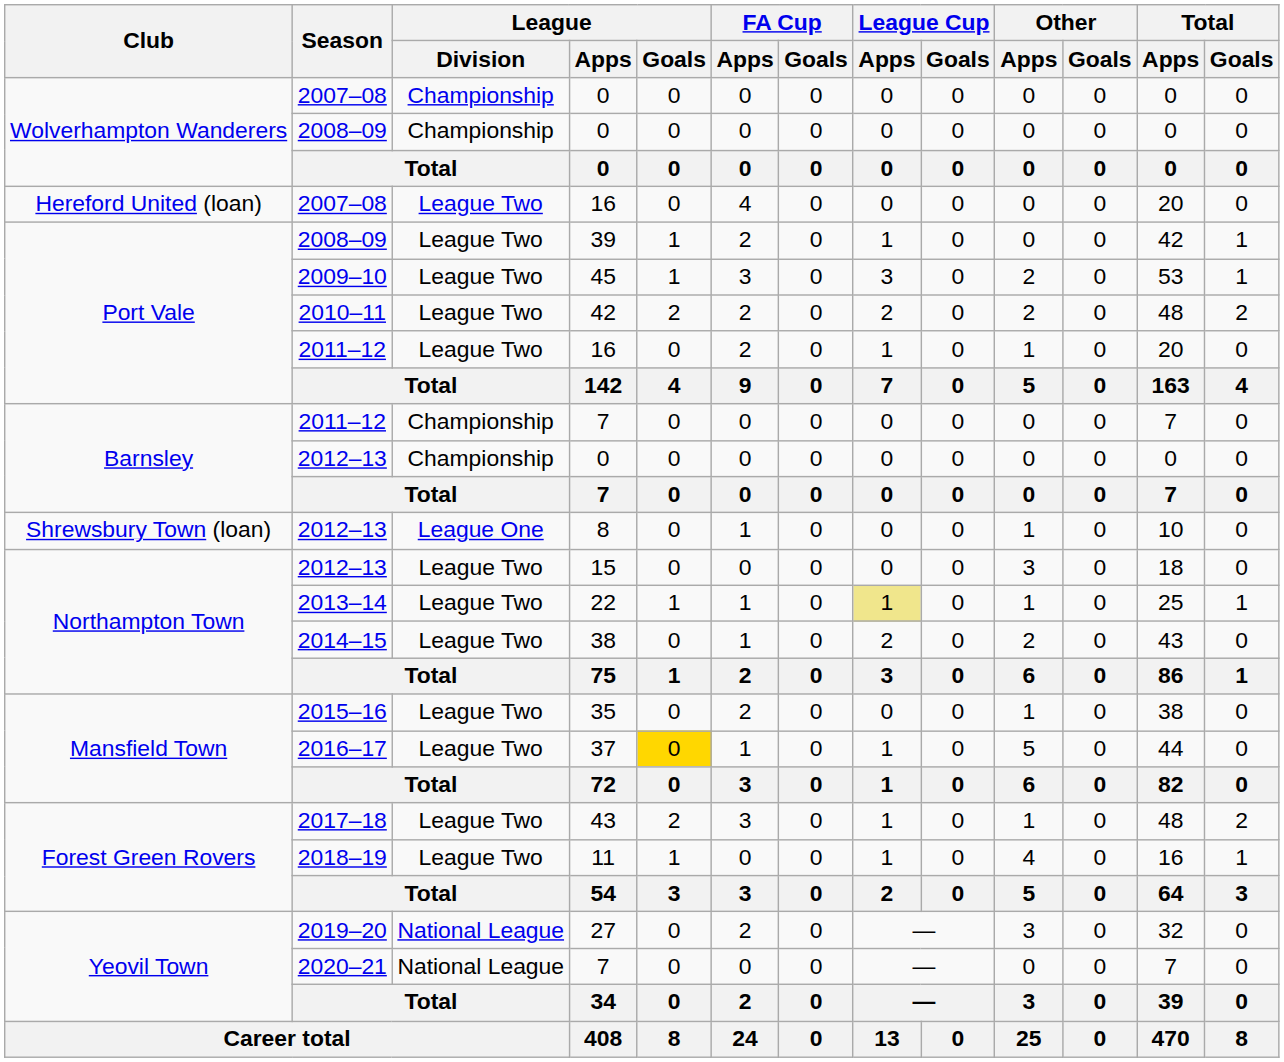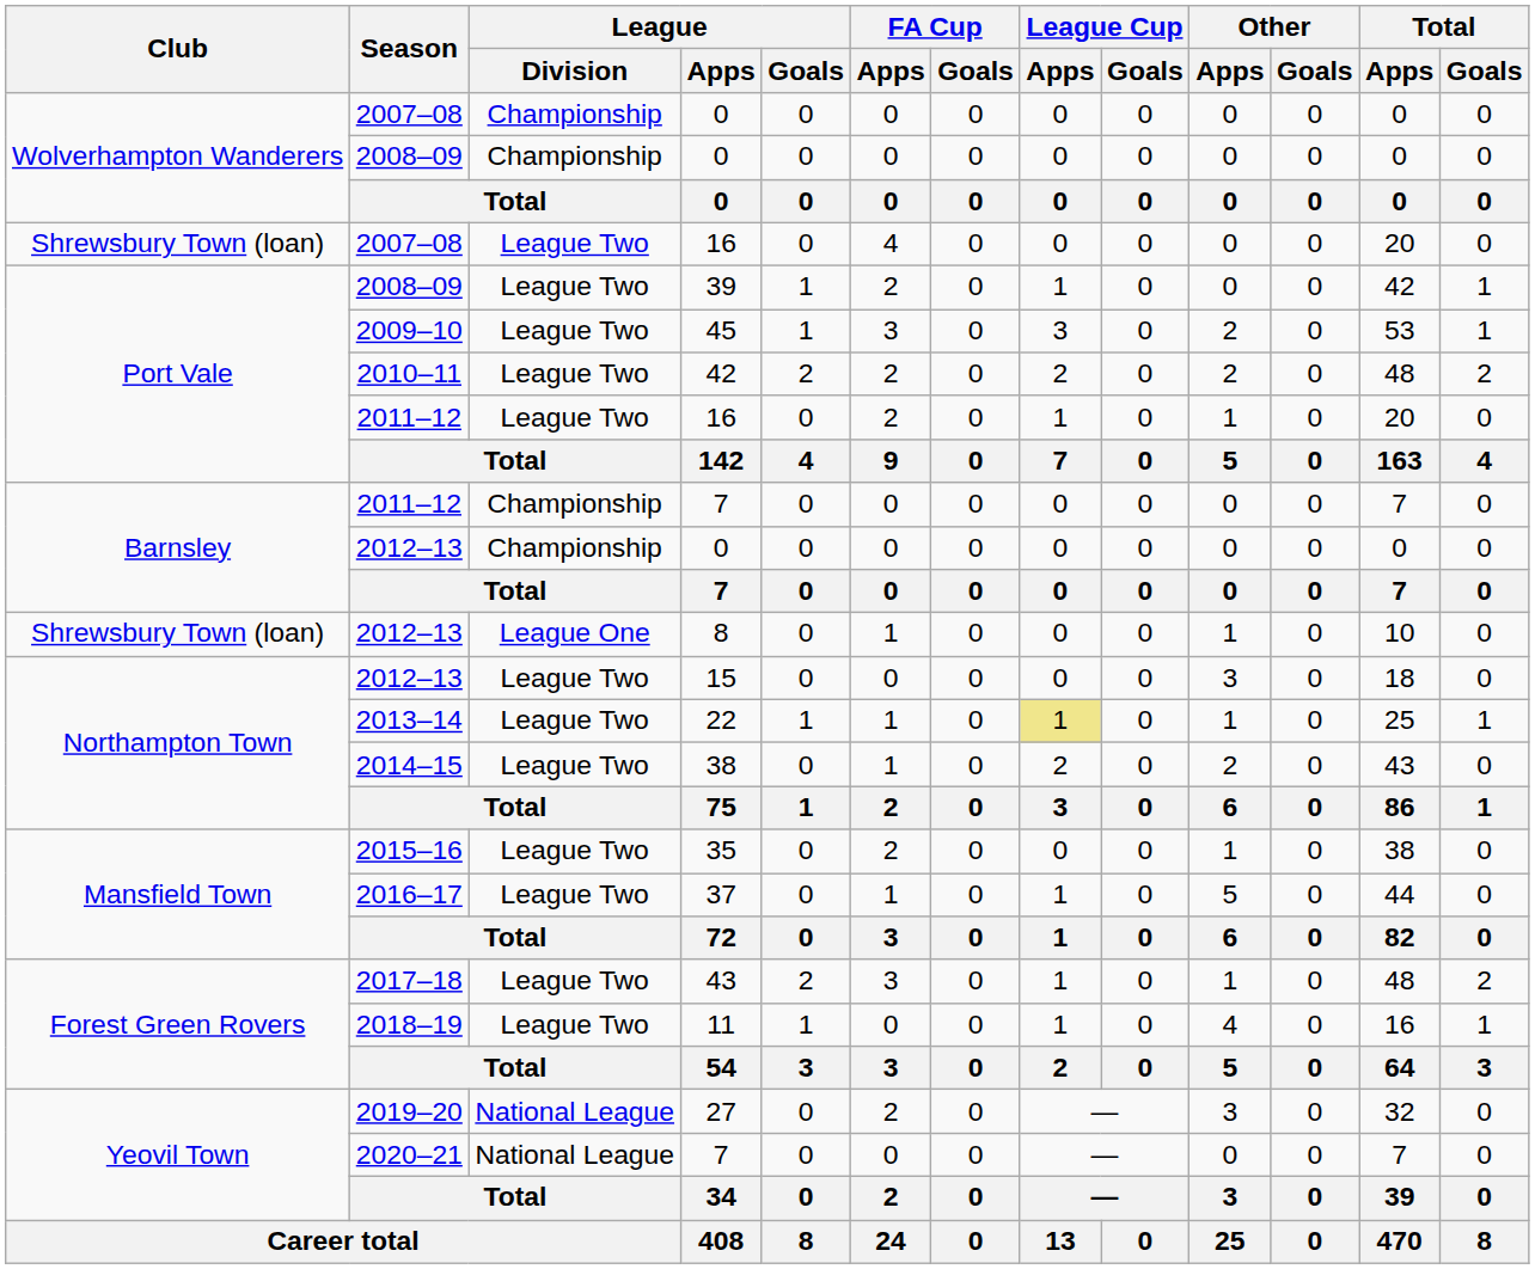2007–08 / 16 | Club: Hereford United (loan) -> Shrewsbury Town (loan)
37 | League / Goals: gold background -> no background
